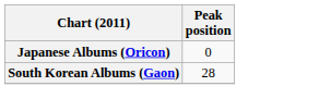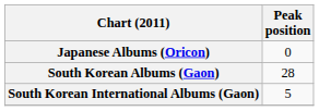+ row: South Korean International Albums (Gaon) | 5
